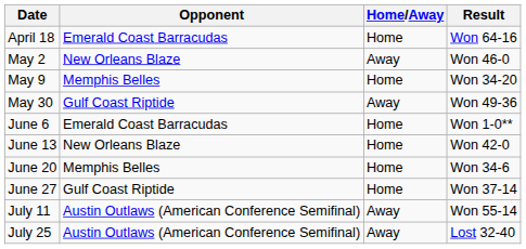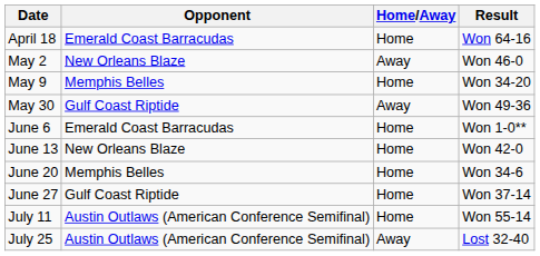July 11 | Home/Away: Away -> Home
